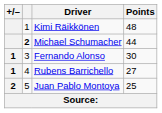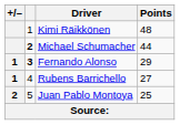Fernando Alonso | column 2: normal -> bold
Fernando Alonso | Points: 30 -> 29
